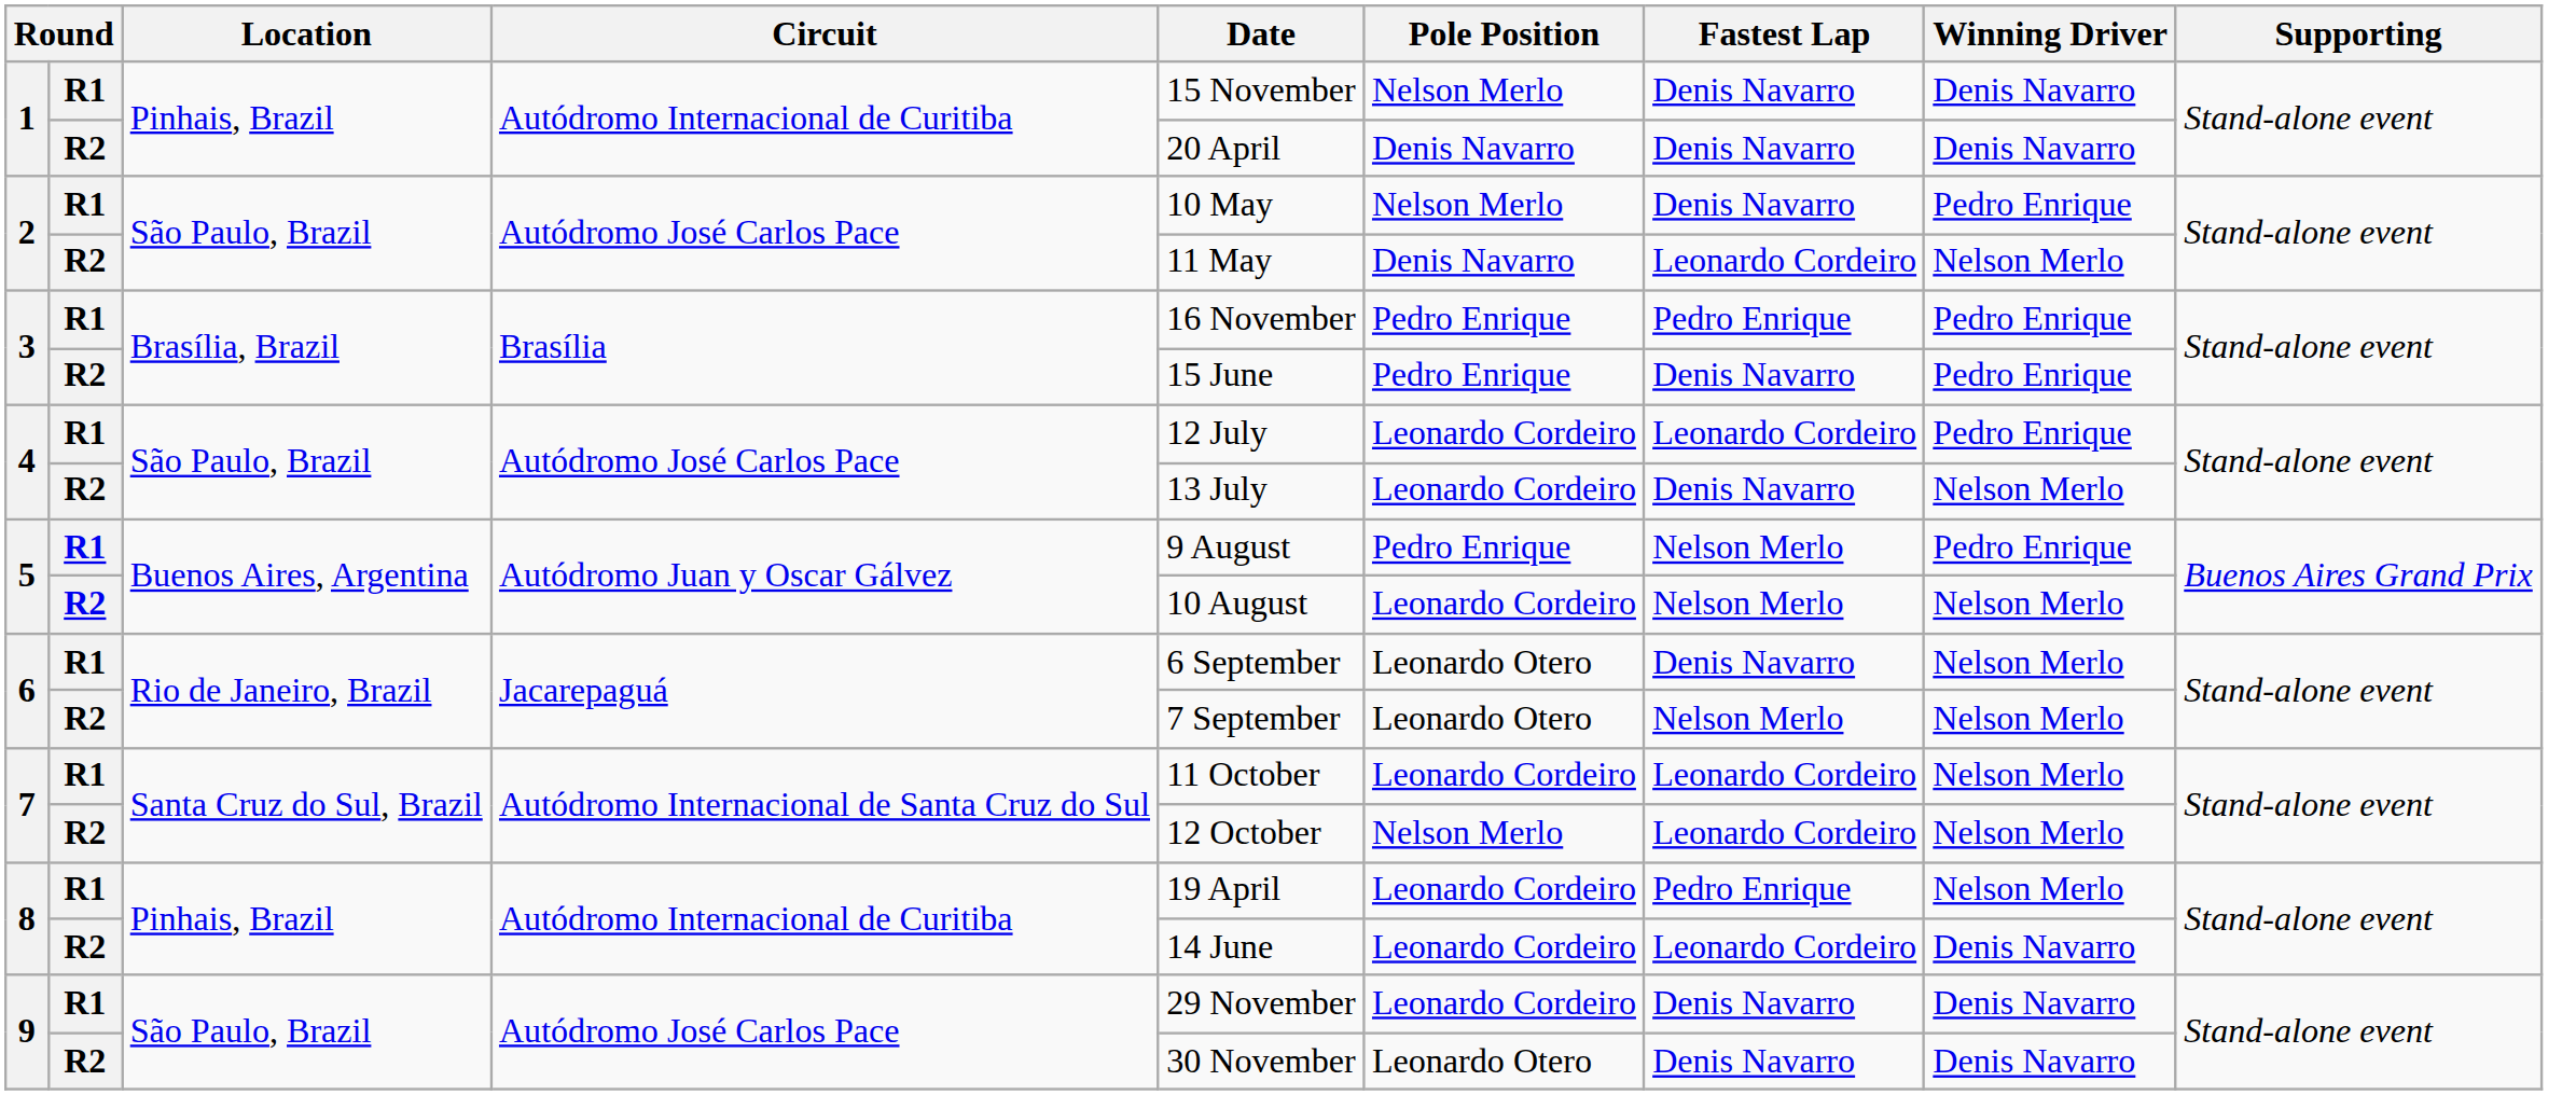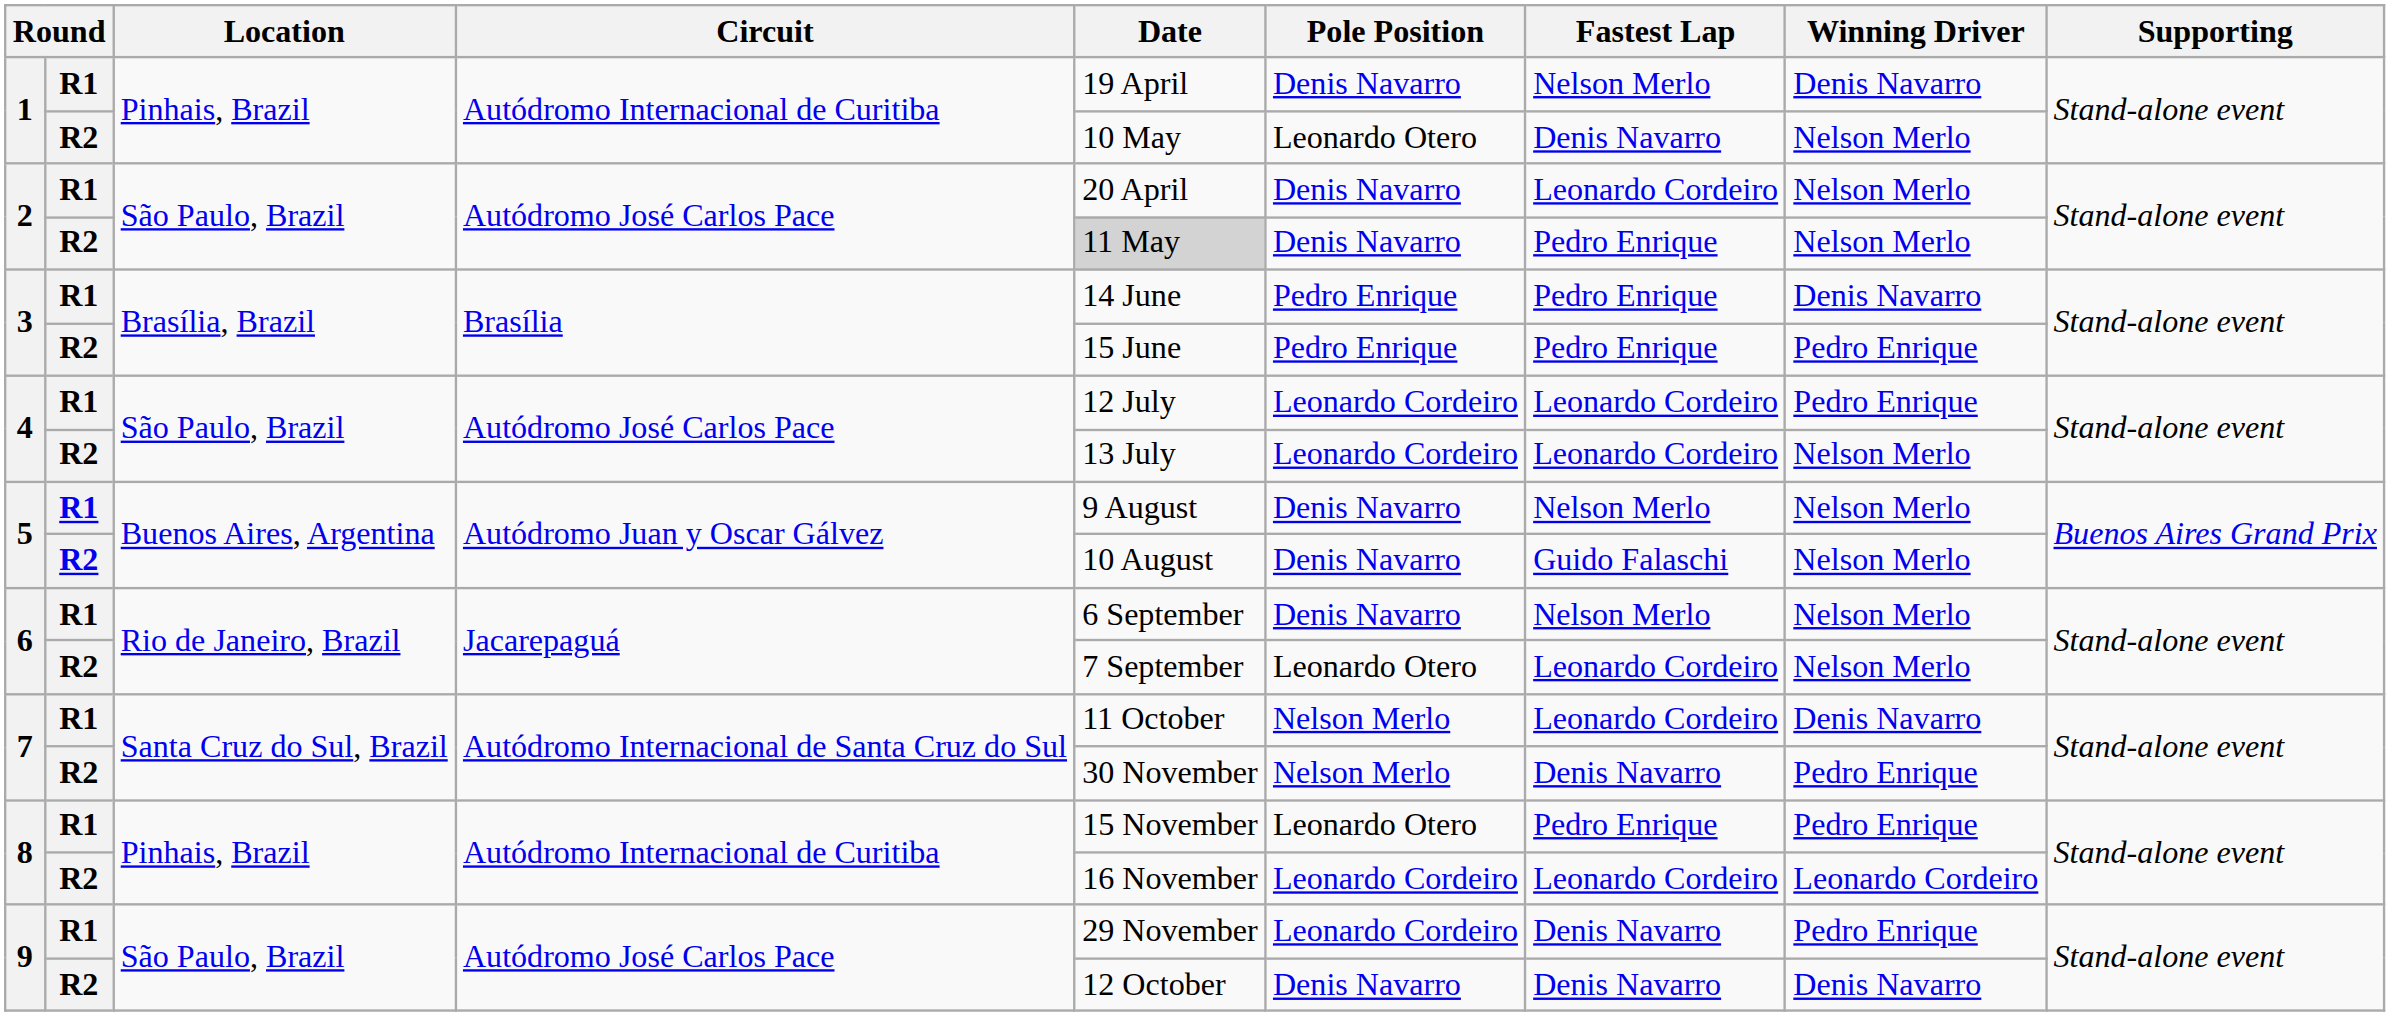1 / R1 | Date: 15 November -> 19 April
1 / R1 | Pole Position: Nelson Merlo -> Denis Navarro
1 / R1 | Fastest Lap: Denis Navarro -> Nelson Merlo
1 / R2 | Date: 20 April -> 10 May
1 / R2 | Pole Position: Denis Navarro -> Leonardo Otero
1 / R2 | Winning Driver: Denis Navarro -> Nelson Merlo
2 / R1 | Date: 10 May -> 20 April
2 / R1 | Pole Position: Nelson Merlo -> Denis Navarro
2 / R1 | Fastest Lap: Denis Navarro -> Leonardo Cordeiro
2 / R1 | Winning Driver: Pedro Enrique -> Nelson Merlo
2 / R2 | Date: no background -> lightgrey background
2 / R2 | Fastest Lap: Leonardo Cordeiro -> Pedro Enrique
3 / R1 | Date: 16 November -> 14 June
3 / R1 | Winning Driver: Pedro Enrique -> Denis Navarro
3 / R2 | Fastest Lap: Denis Navarro -> Pedro Enrique
4 / R2 | Fastest Lap: Denis Navarro -> Leonardo Cordeiro
5 / R1 | Pole Position: Pedro Enrique -> Denis Navarro
5 / R1 | Winning Driver: Pedro Enrique -> Nelson Merlo
5 / R2 | Pole Position: Leonardo Cordeiro -> Denis Navarro
5 / R2 | Fastest Lap: Nelson Merlo -> Guido Falaschi
6 / R1 | Pole Position: Leonardo Otero -> Denis Navarro
6 / R1 | Fastest Lap: Denis Navarro -> Nelson Merlo
6 / R2 | Fastest Lap: Nelson Merlo -> Leonardo Cordeiro
7 / R1 | Pole Position: Leonardo Cordeiro -> Nelson Merlo
7 / R1 | Winning Driver: Nelson Merlo -> Denis Navarro
7 / R2 | Date: 12 October -> 30 November
7 / R2 | Fastest Lap: Leonardo Cordeiro -> Denis Navarro
7 / R2 | Winning Driver: Nelson Merlo -> Pedro Enrique
8 / R1 | Date: 19 April -> 15 November
8 / R1 | Pole Position: Leonardo Cordeiro -> Leonardo Otero
8 / R1 | Winning Driver: Nelson Merlo -> Pedro Enrique
8 / R2 | Date: 14 June -> 16 November
8 / R2 | Winning Driver: Denis Navarro -> Leonardo Cordeiro
9 / R1 | Winning Driver: Denis Navarro -> Pedro Enrique
9 / R2 | Date: 30 November -> 12 October
9 / R2 | Pole Position: Leonardo Otero -> Denis Navarro
